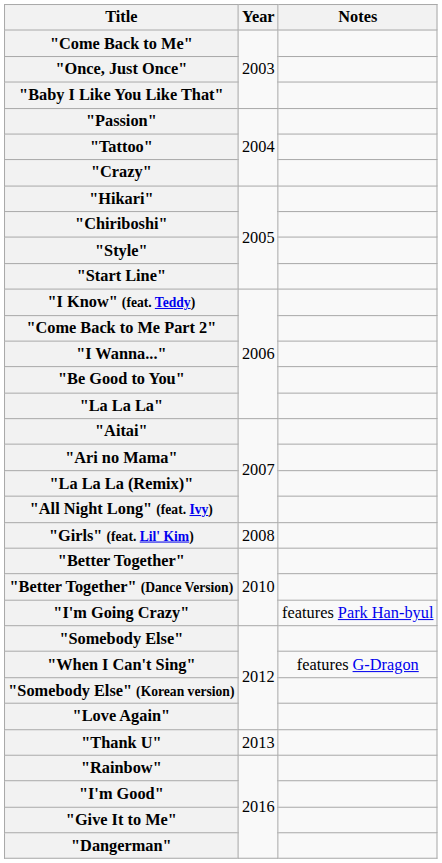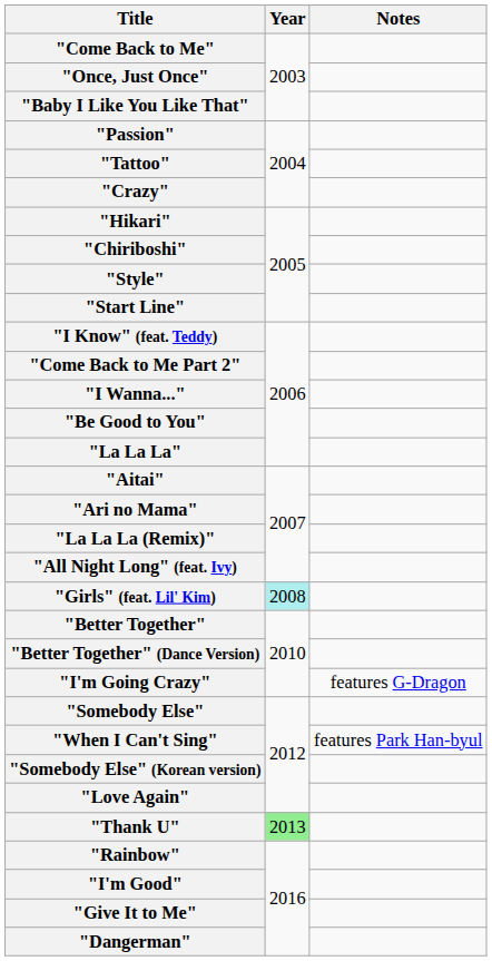"Girls" (feat. Lil' Kim) | Year: no background -> paleturquoise background
"I'm Going Crazy" | Notes: features Park Han-byul -> features G-Dragon
"When I Can't Sing" | Notes: features G-Dragon -> features Park Han-byul
"Thank U" | Year: no background -> lightgreen background
